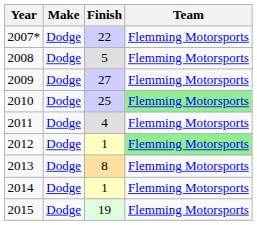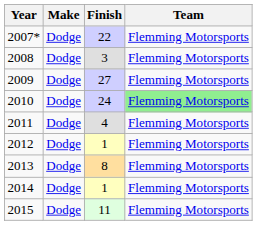2008 | Finish: 5 -> 3
2010 | Finish: 25 -> 24
2012 | Team: lightgreen background -> no background
2015 | Finish: 19 -> 11
